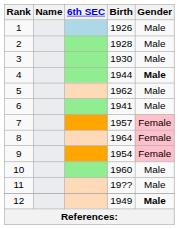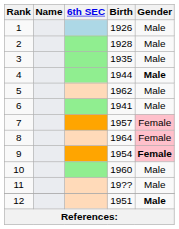3 | Birth: 1930 -> 1935
9 | Gender: normal -> bold
12 | Birth: 1949 -> 1951
